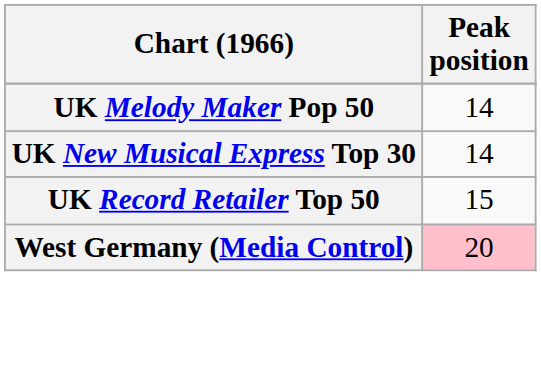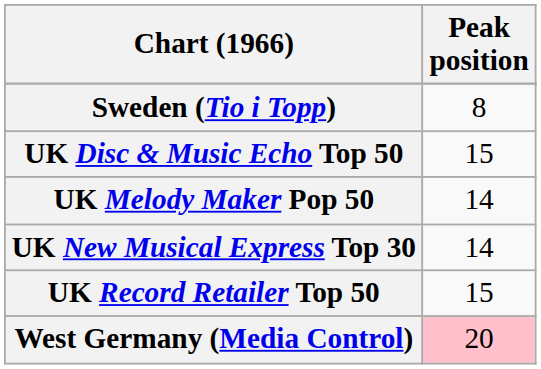+ row: Sweden (Tio i Topp) | 8
+ row: UK Disc & Music Echo Top 50 | 15
